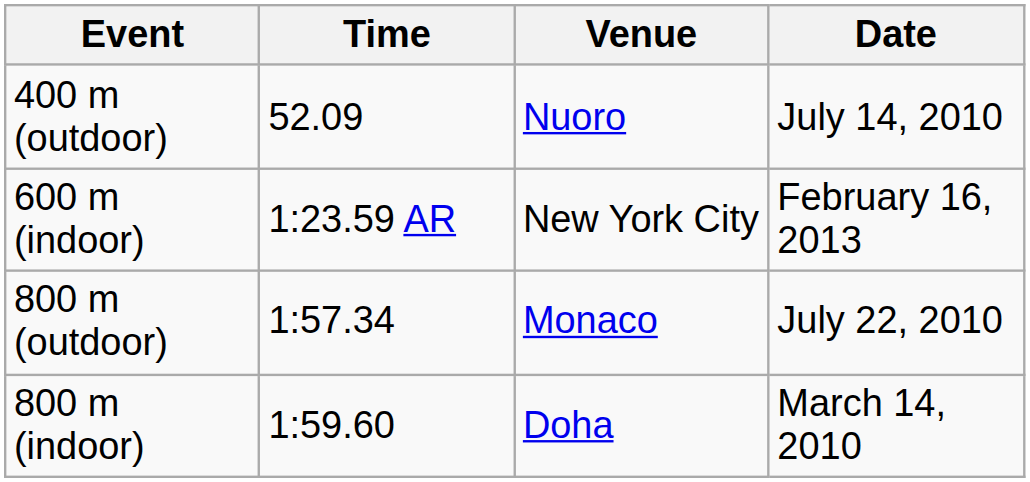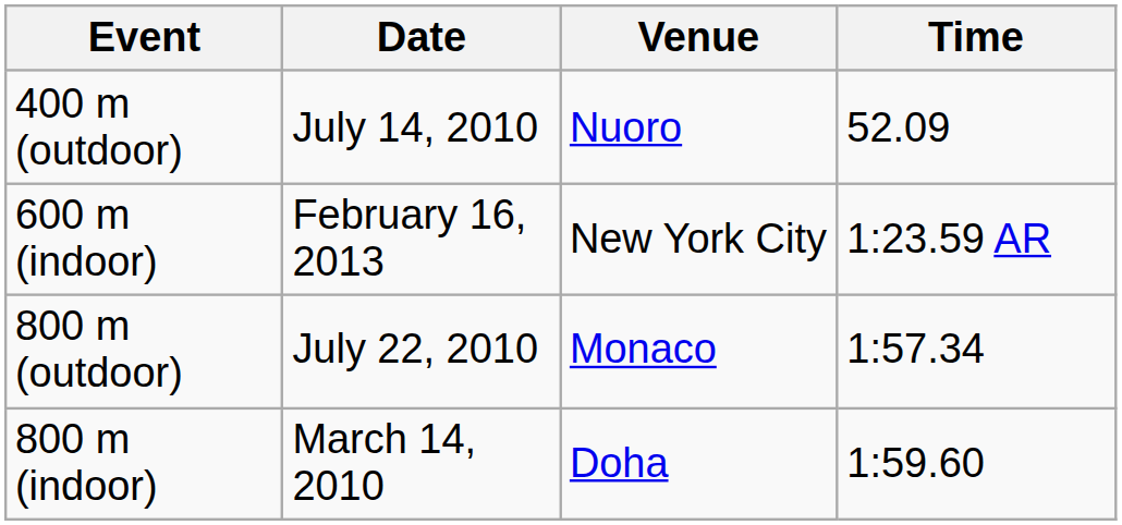columns swapped: Time <-> Date
